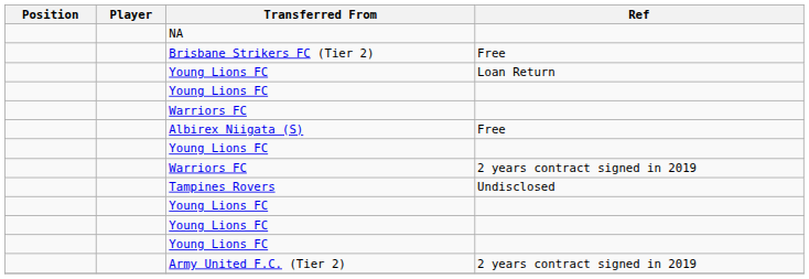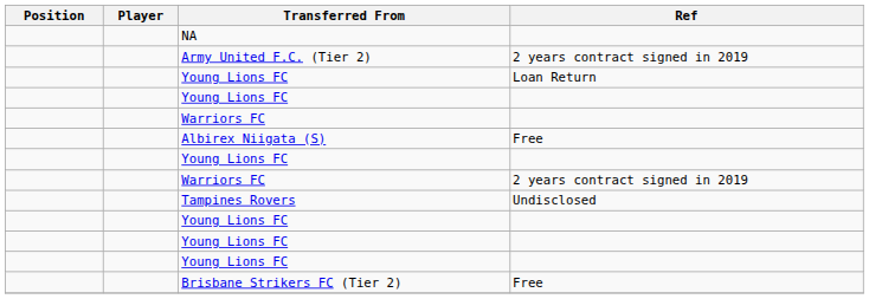rows swapped: Army United F.C. (Tier 2) <-> Brisbane Strikers FC (Tier 2)
